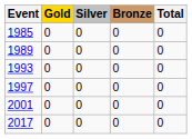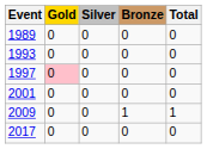- row: 1985 | 0 | 0 | 0 | 0
1997 | Gold: no background -> pink background
+ row: 2009 | 0 | 0 | 1 | 1
